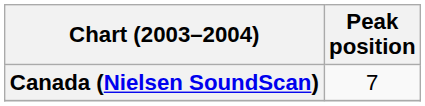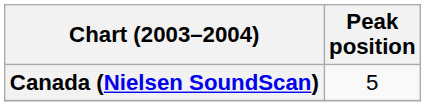Canada (Nielsen SoundScan) | Peak position: 7 -> 5
